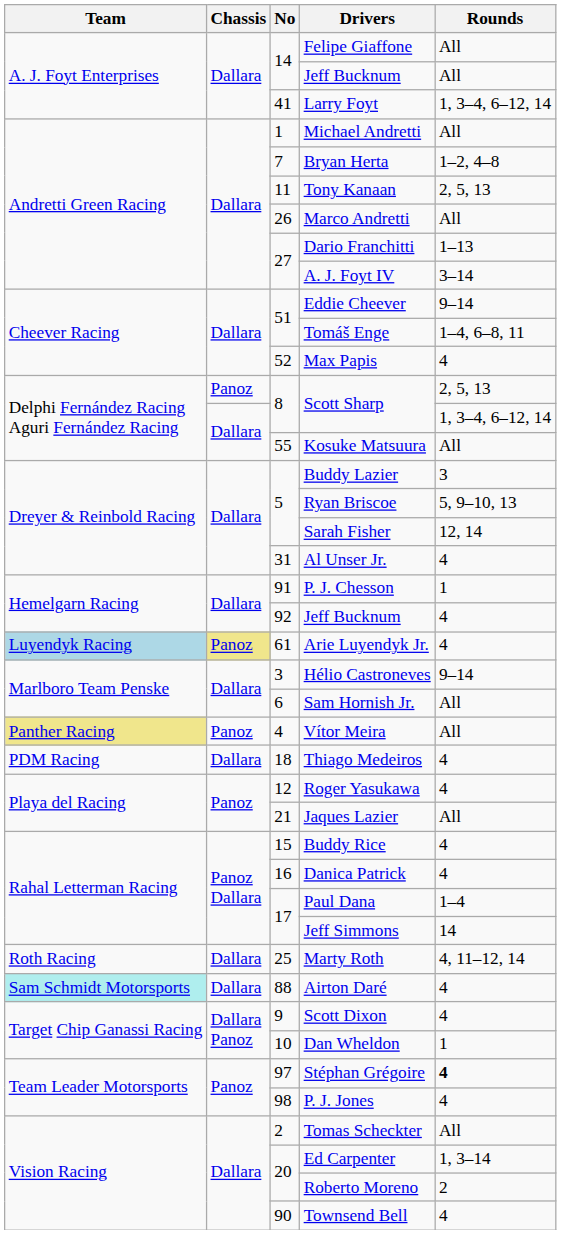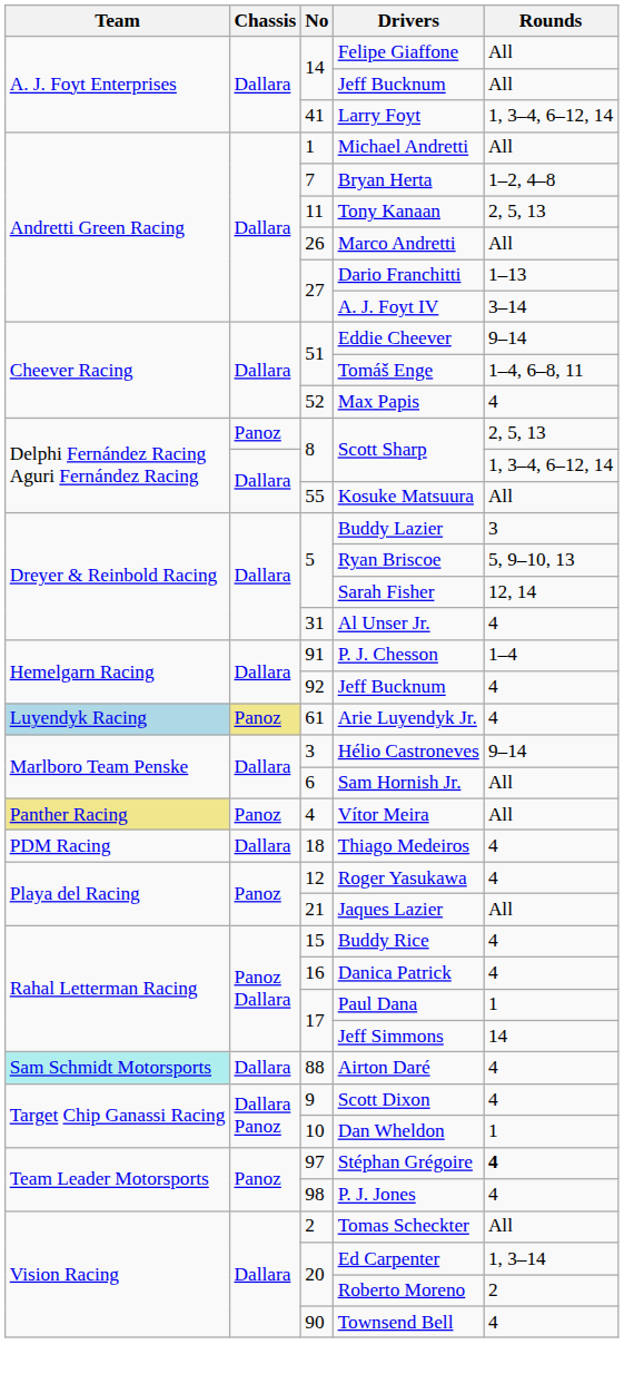P. J. Chesson | Rounds: 1 -> 1–4
Paul Dana | Rounds: 1–4 -> 1
- row: Roth Racing | Dallara | 25 | Marty Roth | 4, 11–12, 14
